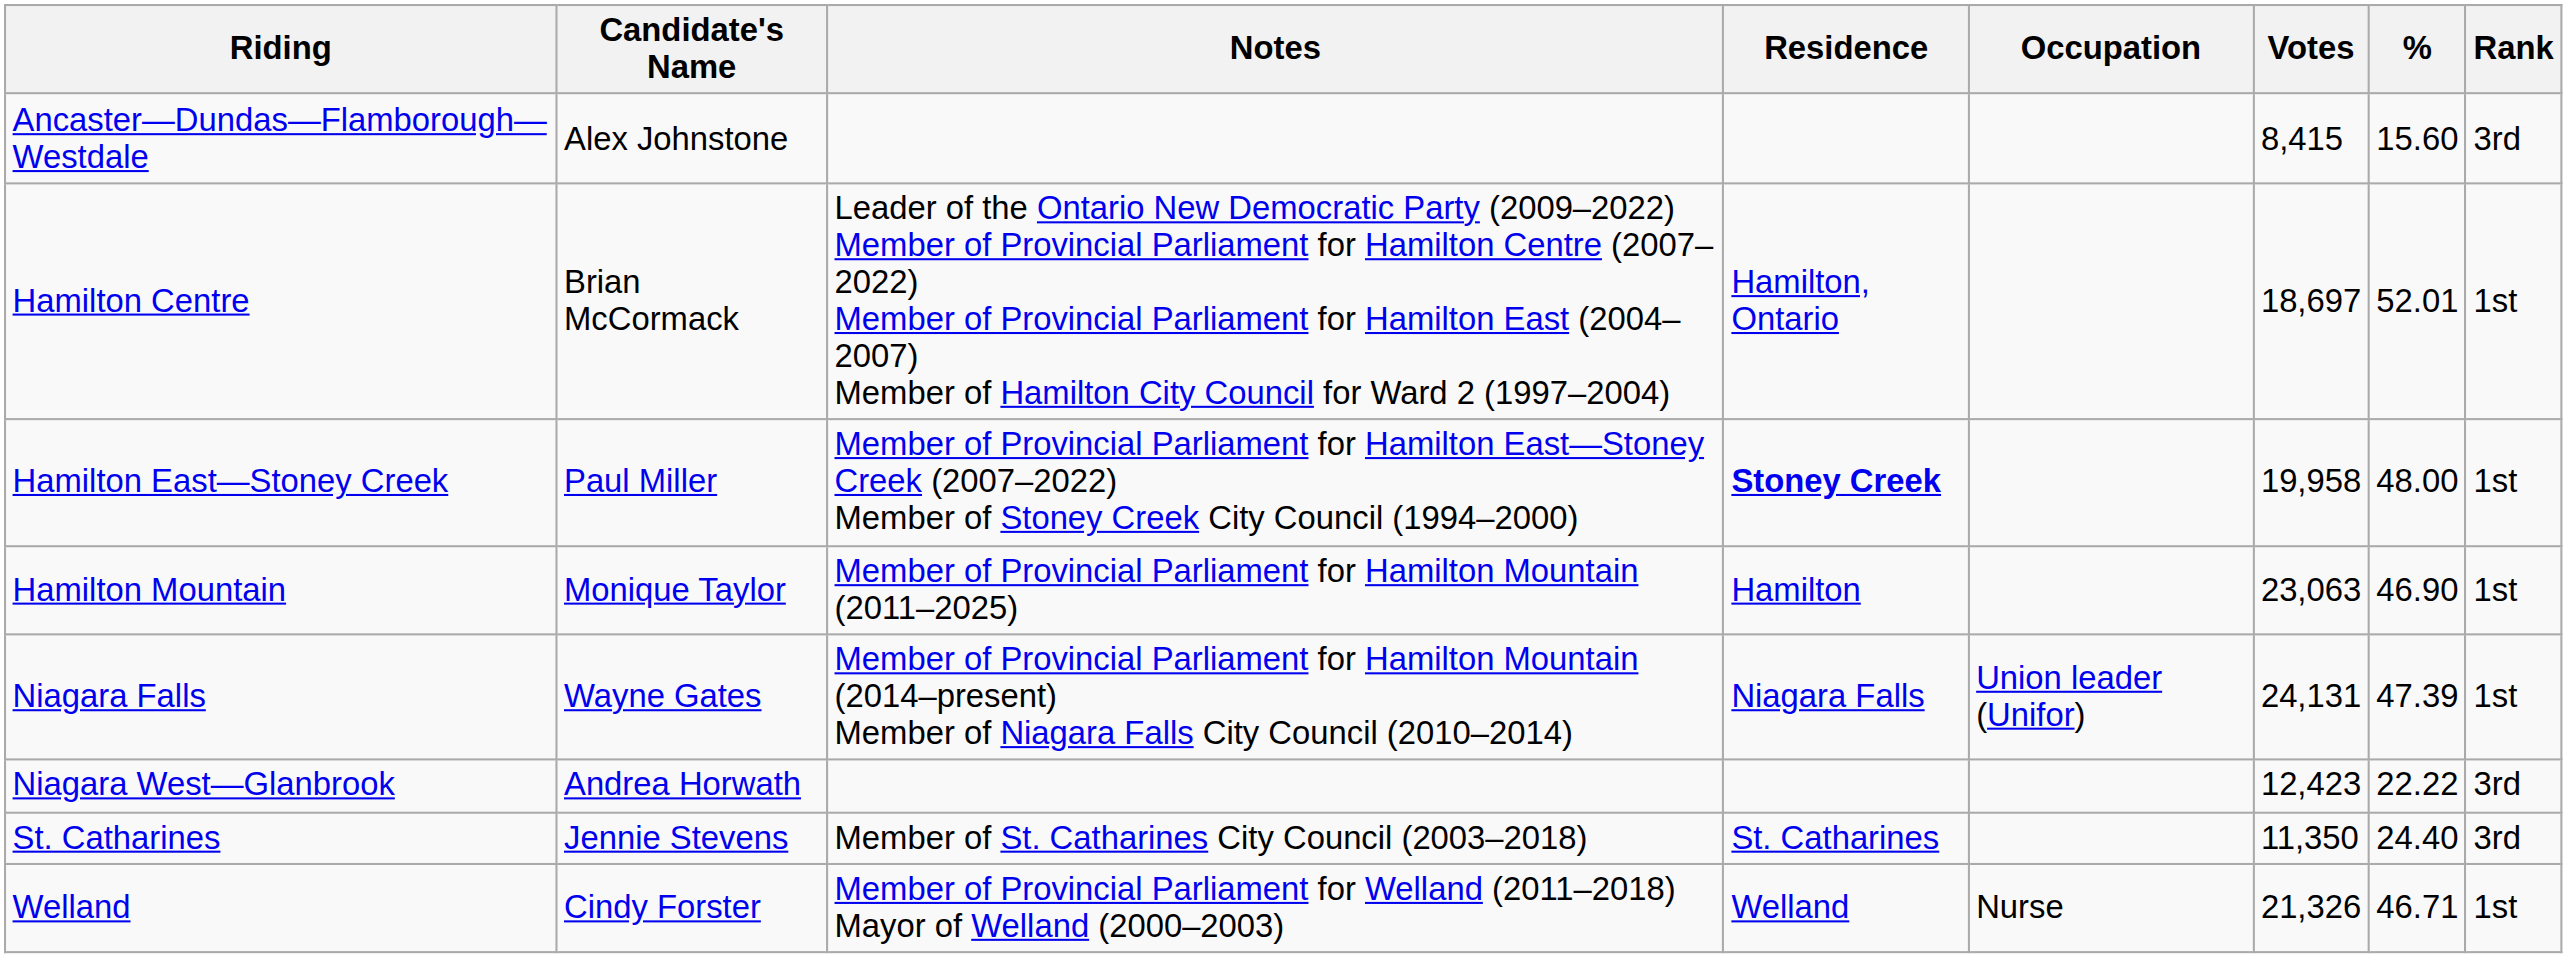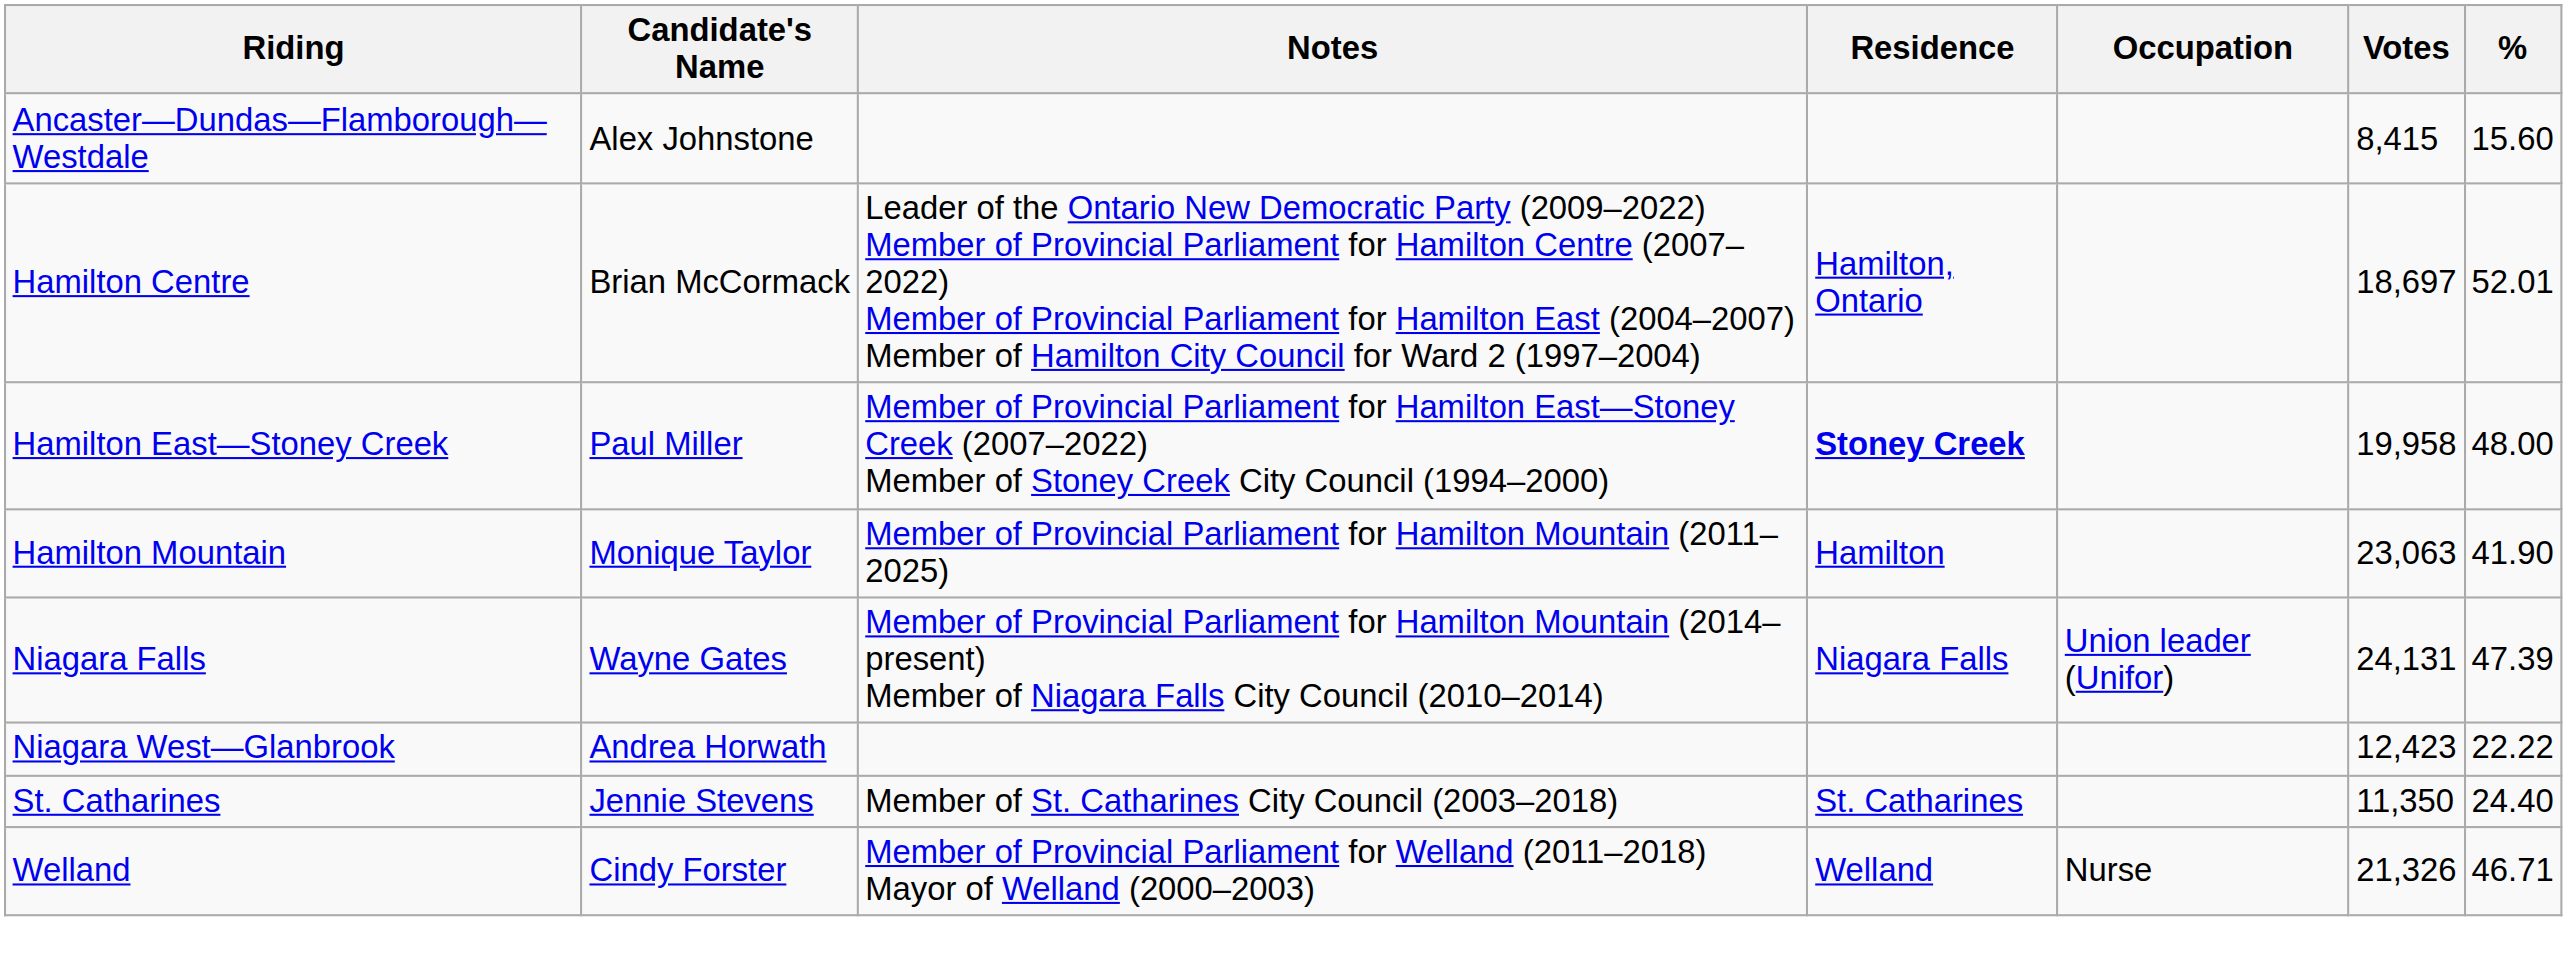- column: Rank | 3rd | 1st | 1st | 1st | 1st | 3rd | 3rd | 1st
Hamilton Mountain | %: 46.90 -> 41.90
